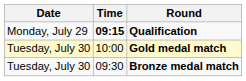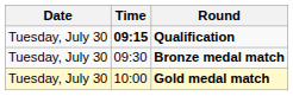Qualification | Date: Monday, July 29 -> Tuesday, July 30
rows swapped: Bronze medal match <-> Gold medal match
